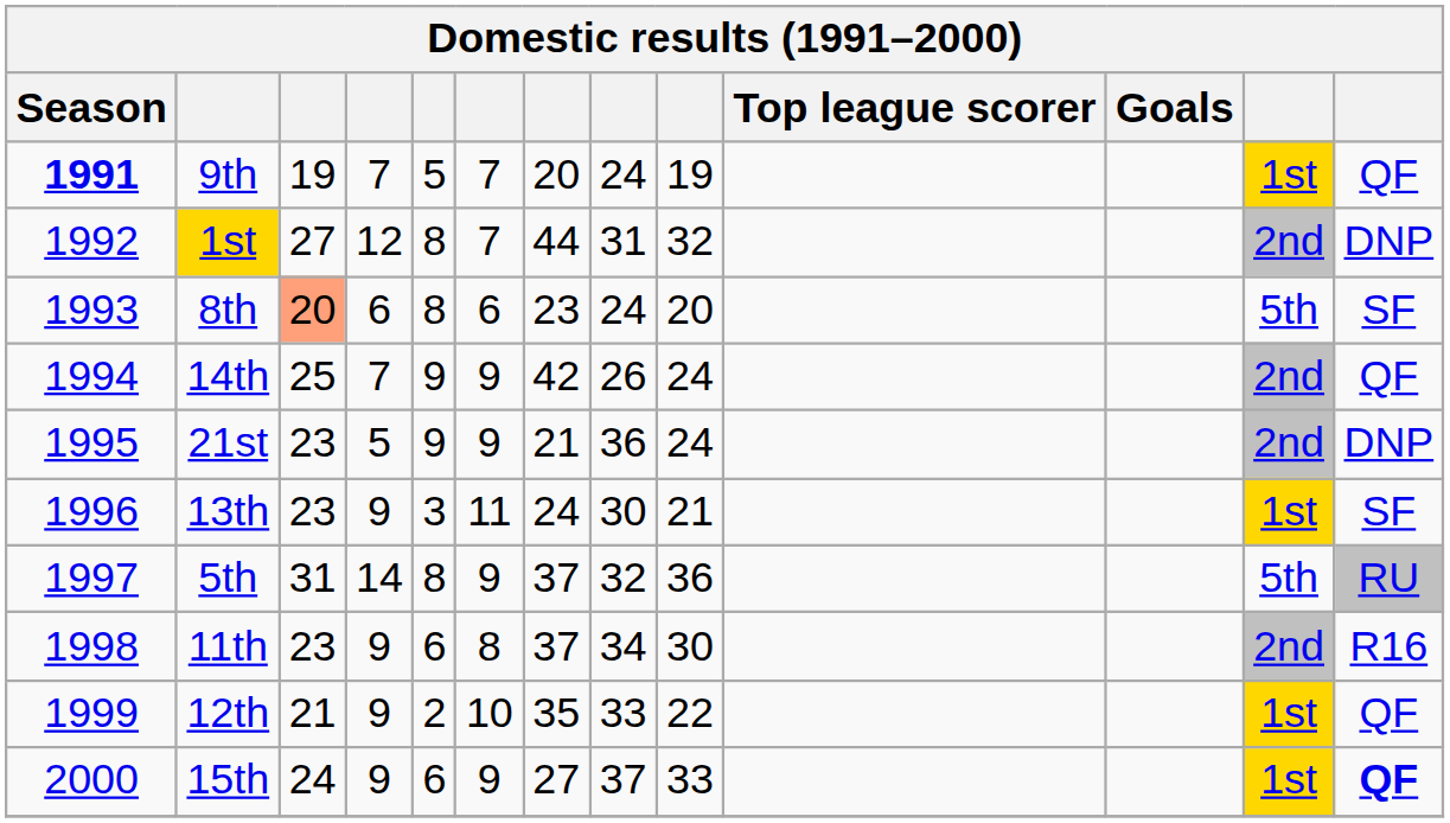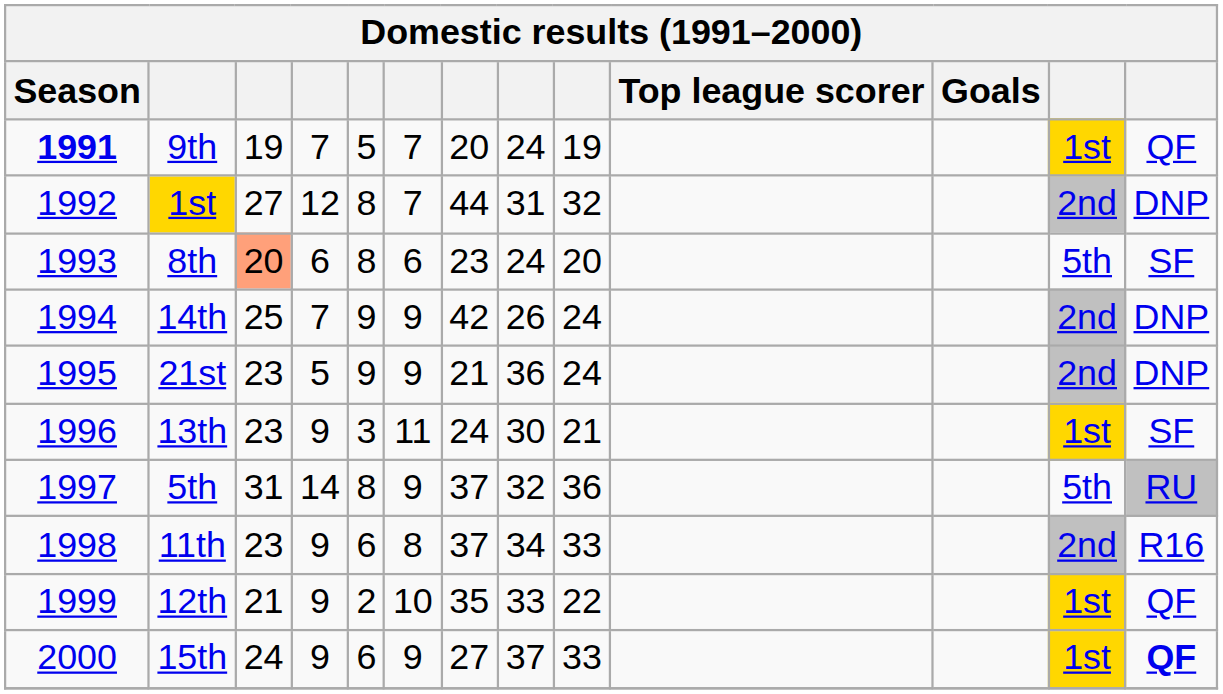14th | column 13: QF -> DNP
11th | column 9: 30 -> 33
